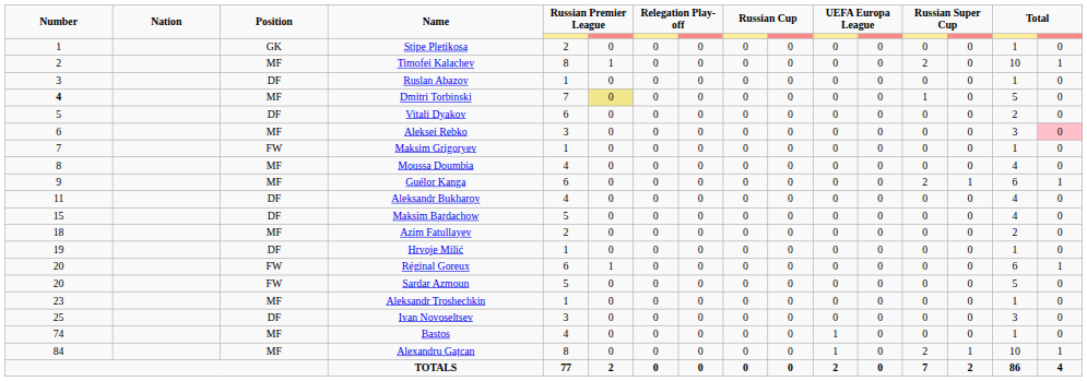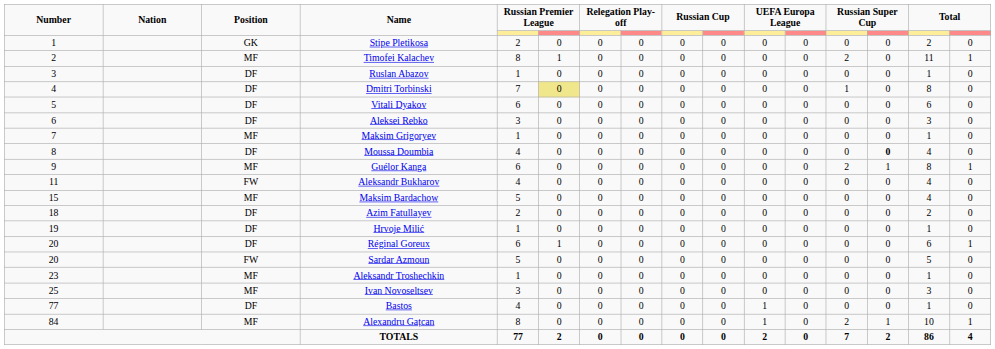Stipe Pletikosa | column 15: 1 -> 2
Timofei Kalachev | column 15: 10 -> 11
Dmitri Torbinski | Number: bold -> normal
Dmitri Torbinski | Position: MF -> DF
Dmitri Torbinski | column 15: 5 -> 8
Vitali Dyakov | column 15: 2 -> 6
Aleksei Rebko | Position: MF -> DF
Aleksei Rebko | column 16: pink background -> no background
Maksim Grigoryev | Position: FW -> MF
Moussa Doumbia | Position: MF -> DF
Moussa Doumbia | column 14: normal -> bold
Guélor Kanga | column 15: 6 -> 8
Aleksandr Bukharov | Position: DF -> FW
Maksim Bardachow | Position: DF -> MF
Azim Fatullayev | Position: MF -> DF
Réginal Goreux | Position: FW -> DF
Ivan Novoseltsev | Position: DF -> MF
Bastos | Number: 74 -> 77
Bastos | Position: MF -> DF
